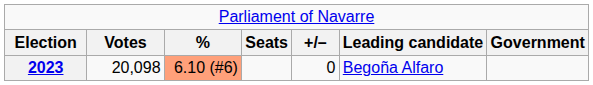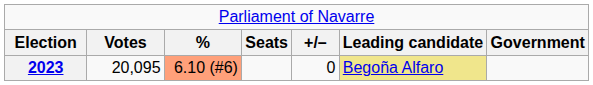2023 | column 2: 20,098 -> 20,095
2023 | column 6: no background -> khaki background
